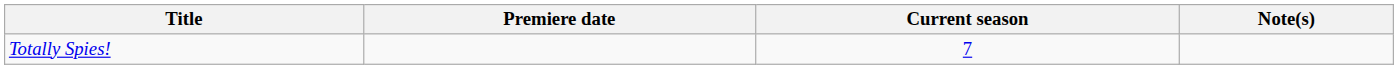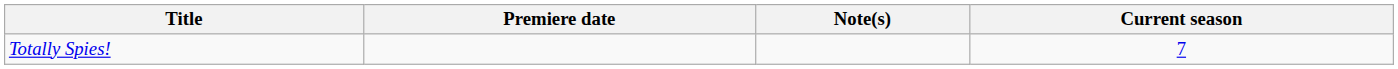columns swapped: Current season <-> Note(s)
